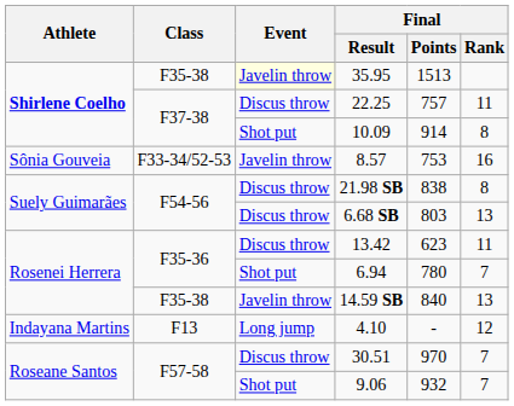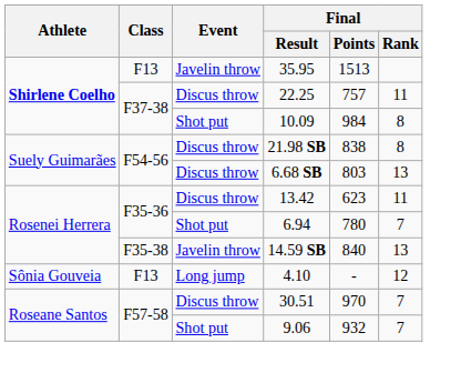35.95 | Class: F35-38 -> F13
35.95 | Event: lightyellow background -> no background
10.09 | Final / Points: 914 -> 984
- row: Sônia Gouveia | F33-34/52-53 | Javelin throw | 8.57 | 753 | 16
4.10 | Athlete: Indayana Martins -> Sônia Gouveia
